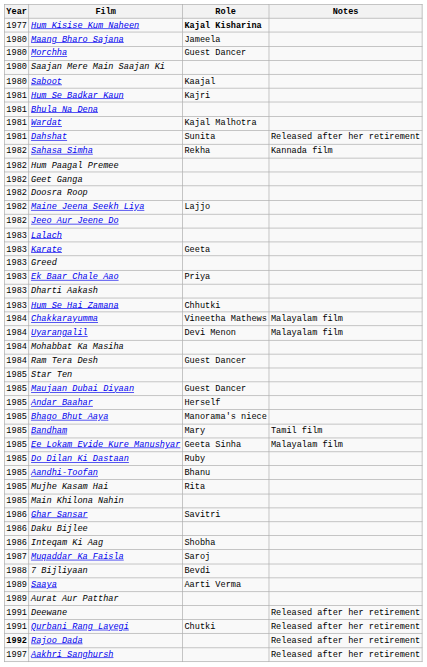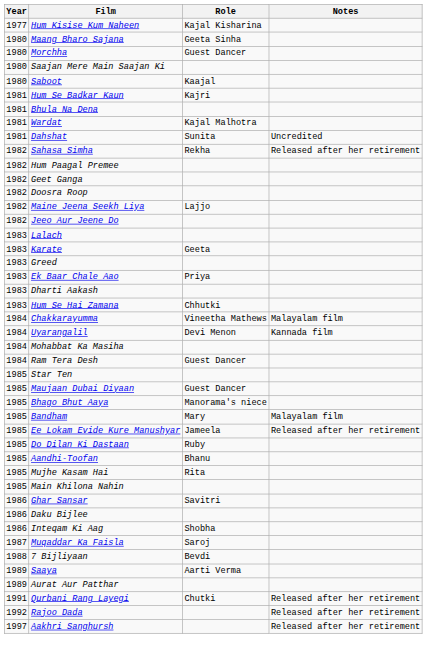Hum Kisise Kum Naheen | Role: bold -> normal
Maang Bharo Sajana | Role: Jameela -> Geeta Sinha
Dahshat | Notes: Released after her retirement -> Uncredited
Sahasa Simha | Notes: Kannada film -> Released after her retirement
Uyarangalil | Notes: Malayalam film -> Kannada film
- row: 1985 | Andar Baahar | Herself
Bandham | Notes: Tamil film -> Malayalam film
Ee Lokam Evide Kure Manushyar | Role: Geeta Sinha -> Jameela
Ee Lokam Evide Kure Manushyar | Notes: Malayalam film -> Released after her retirement
- row: 1991 | Deewane | Released after her retirement
Rajoo Dada | Year: bold -> normal
